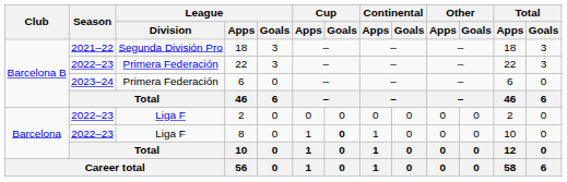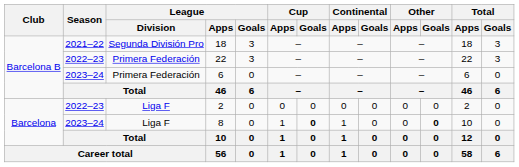8 | Season: 2022–23 -> 2023–24
8 | Other / Goals: normal -> bold
